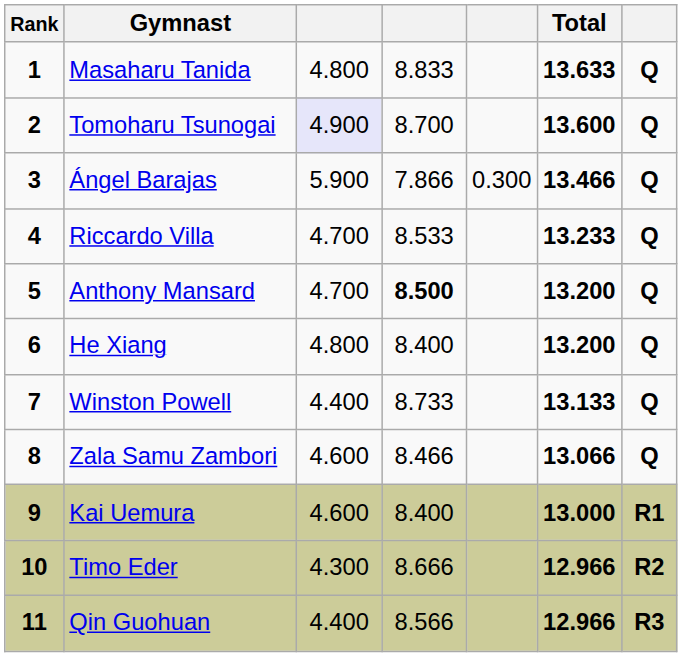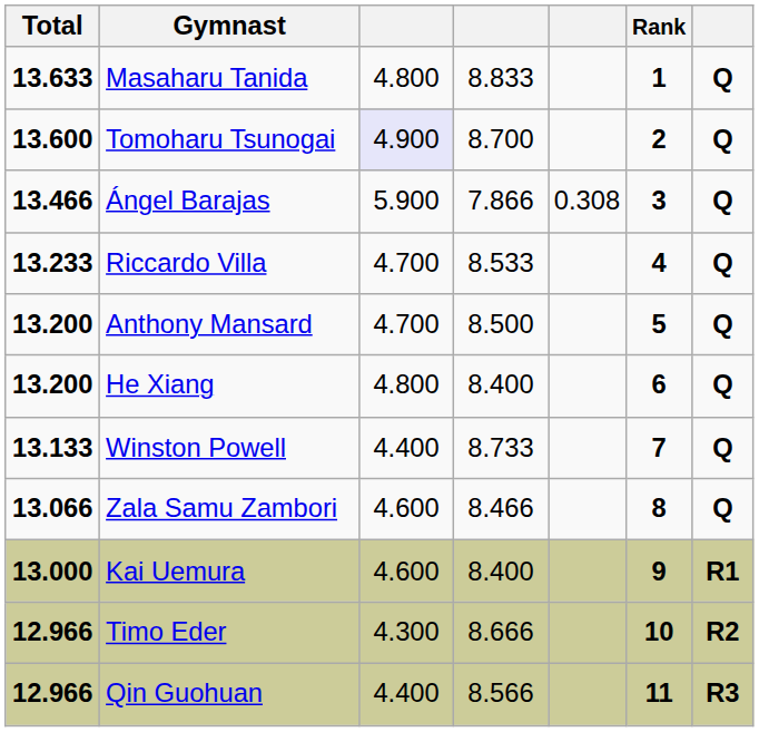columns swapped: Rank <-> Total
Ángel Barajas | column 5: 0.300 -> 0.308
Anthony Mansard | column 4: bold -> normal
